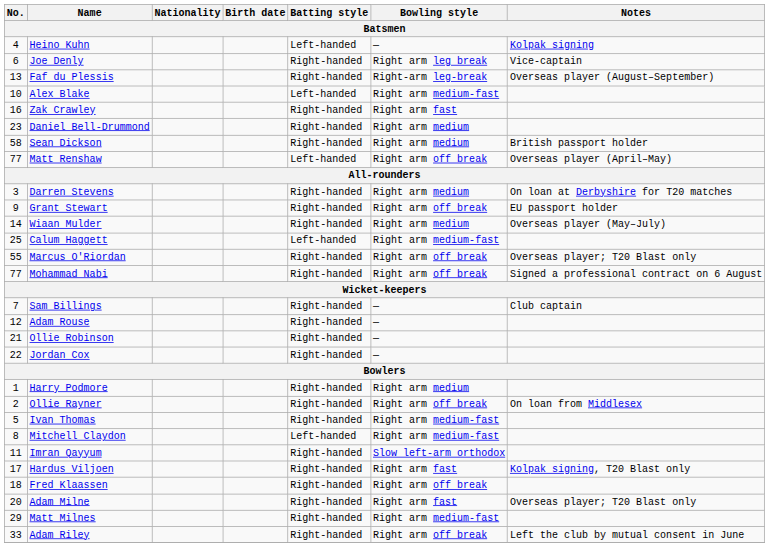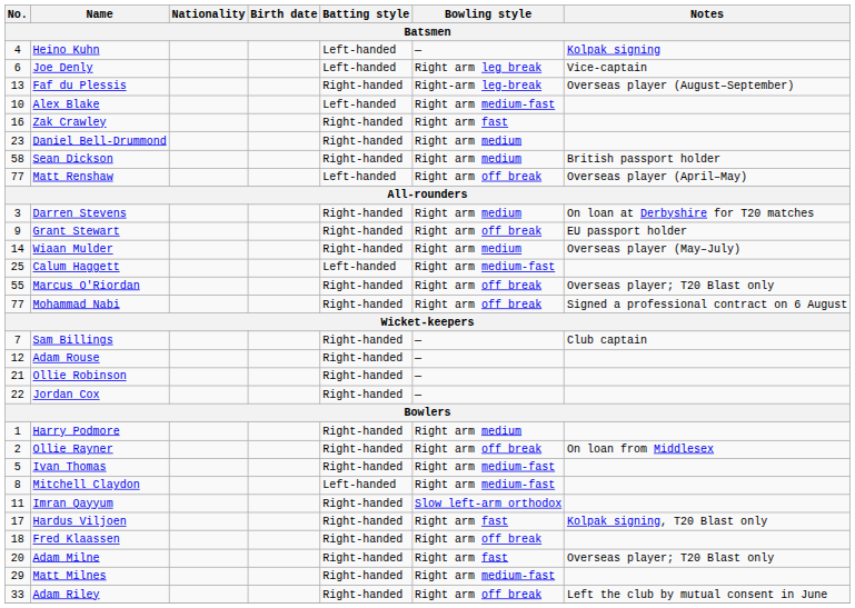Joe Denly | Batting style: Right-handed -> Left-handed
